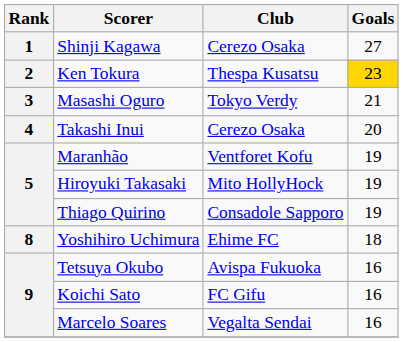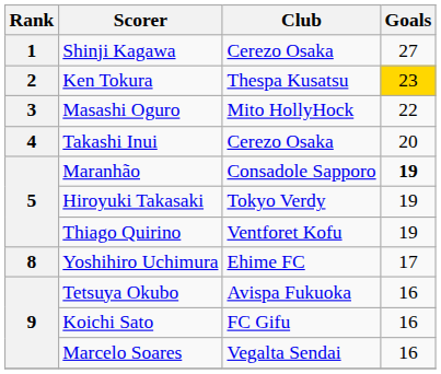Masashi Oguro | Club: Tokyo Verdy -> Mito HollyHock
Masashi Oguro | Goals: 21 -> 22
Maranhão | Club: Ventforet Kofu -> Consadole Sapporo
Maranhão | Goals: normal -> bold
Hiroyuki Takasaki | Club: Mito HollyHock -> Tokyo Verdy
Thiago Quirino | Club: Consadole Sapporo -> Ventforet Kofu
Yoshihiro Uchimura | Goals: 18 -> 17
